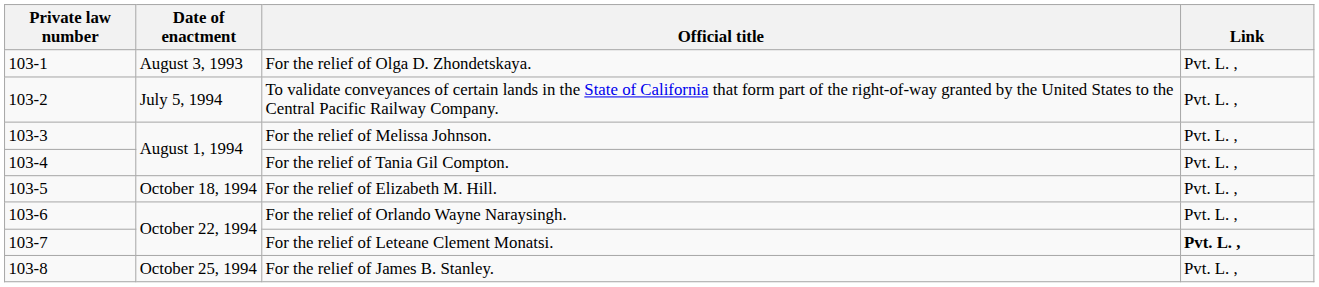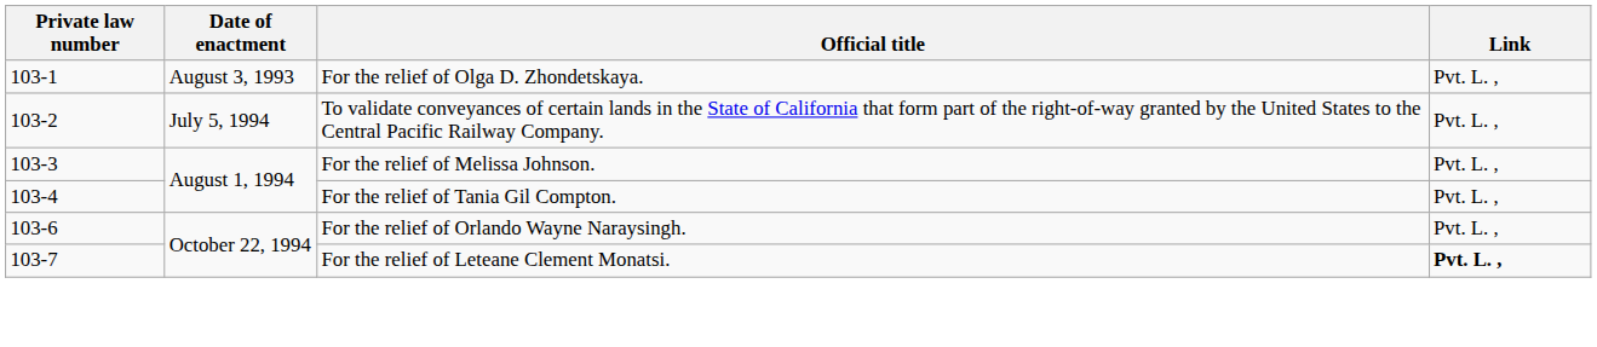- row: 103-5 | October 18, 1994 | For the relief of Elizabeth M. Hill. | Pvt. L. ,
- row: 103-8 | October 25, 1994 | For the relief of James B. Stanley. | Pvt. L. ,
